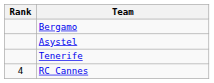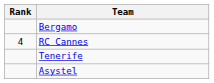rows swapped: Asystel <-> RC Cannes
